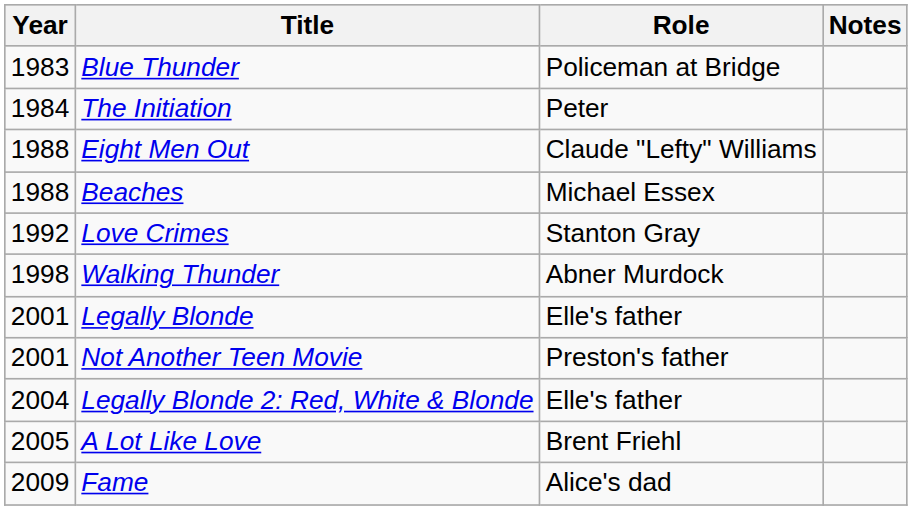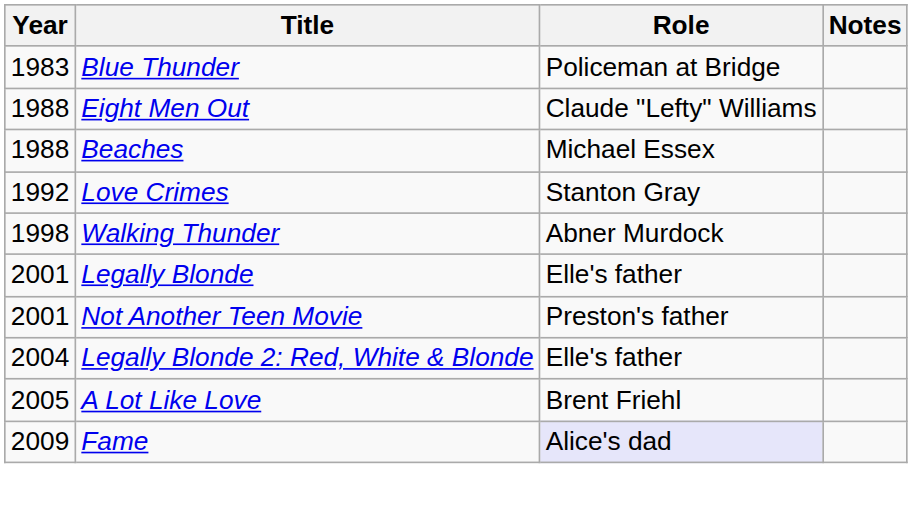- row: 1984 | The Initiation | Peter
Fame | Role: no background -> lavender background
